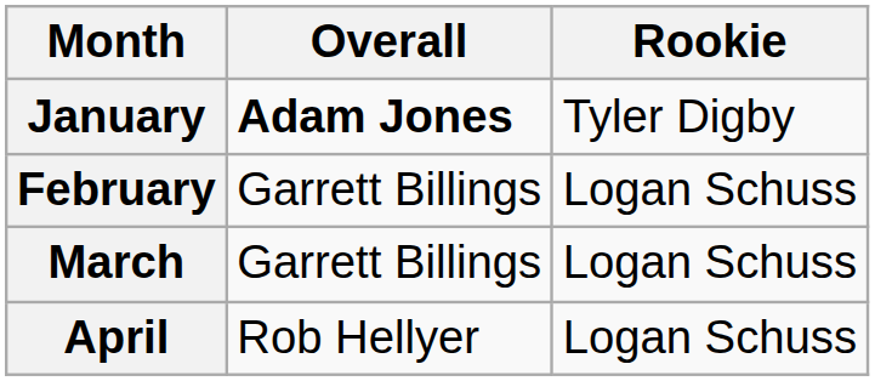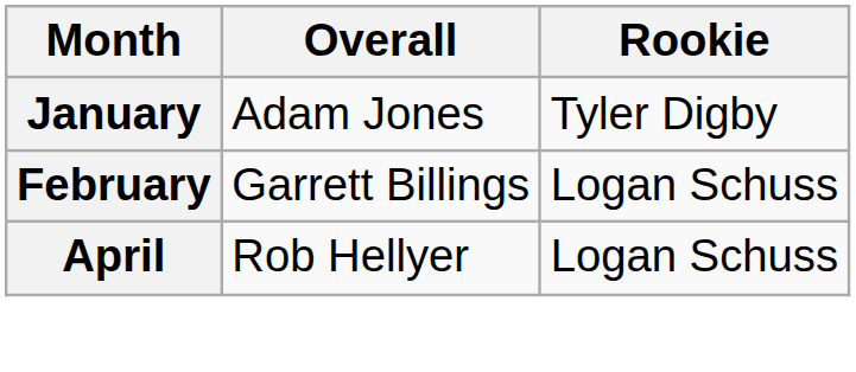January | Overall: bold -> normal
- row: March | Garrett Billings | Logan Schuss
